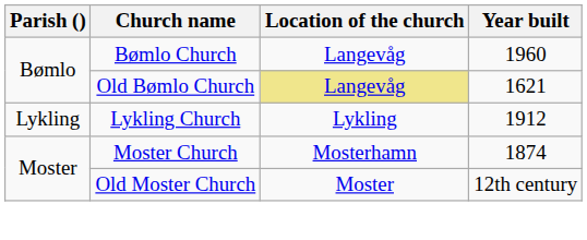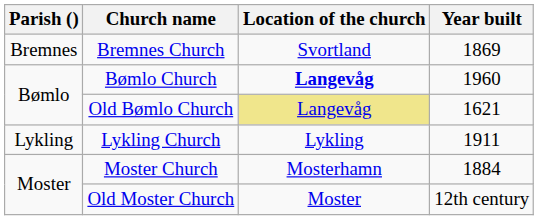+ row: Bremnes | Bremnes Church | Svortland | 1869
Bømlo Church | Location of the church: normal -> bold
Lykling Church | Year built: 1912 -> 1911
Moster Church | Year built: 1874 -> 1884
